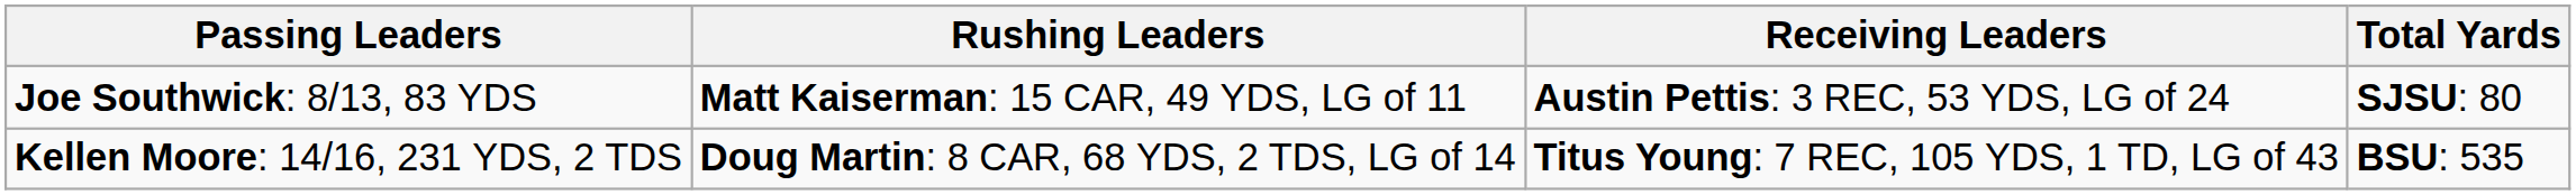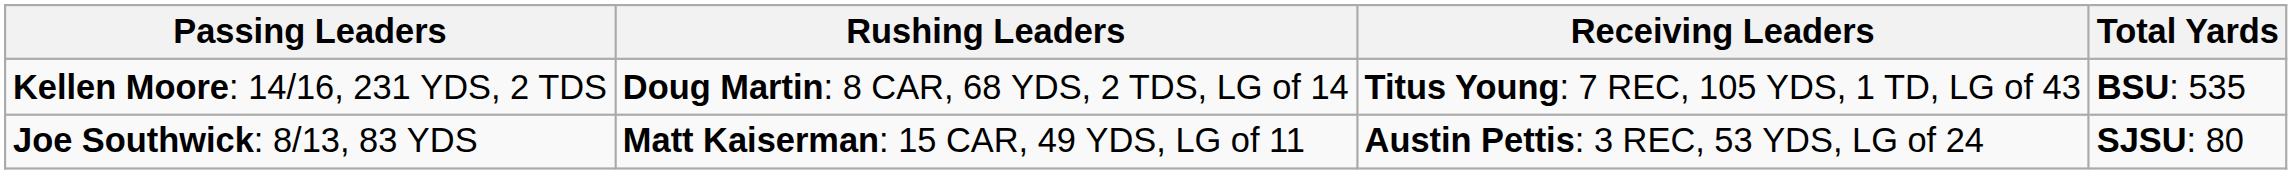rows swapped: Kellen Moore: 14/16, 231 YDS, 2 TDS <-> Joe Southwick: 8/13, 83 YDS
